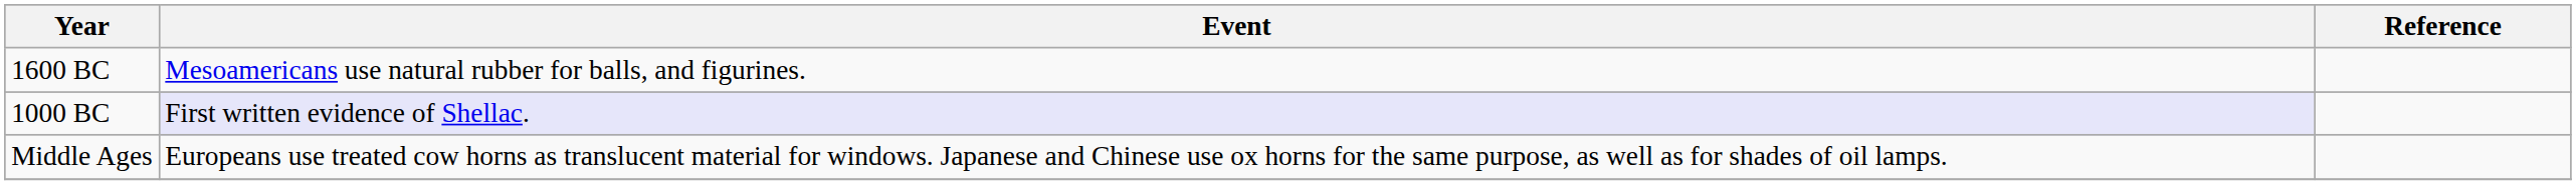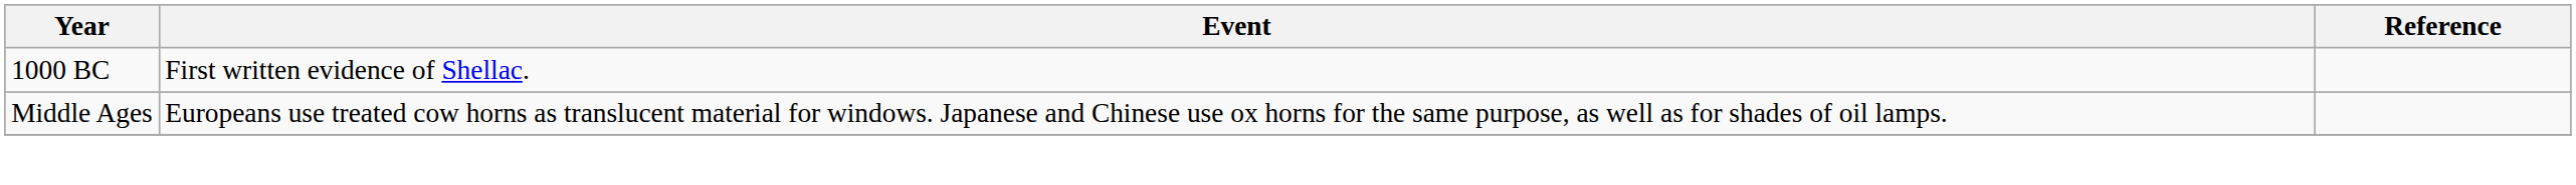- row: 1600 BC | Mesoamericans use natural rubber for balls, and figurines.
1000 BC | Event: lavender background -> no background
